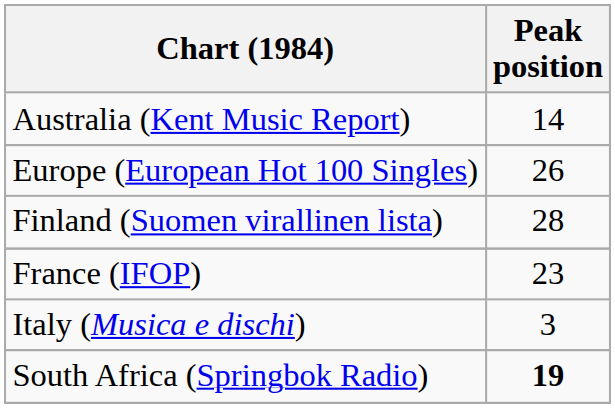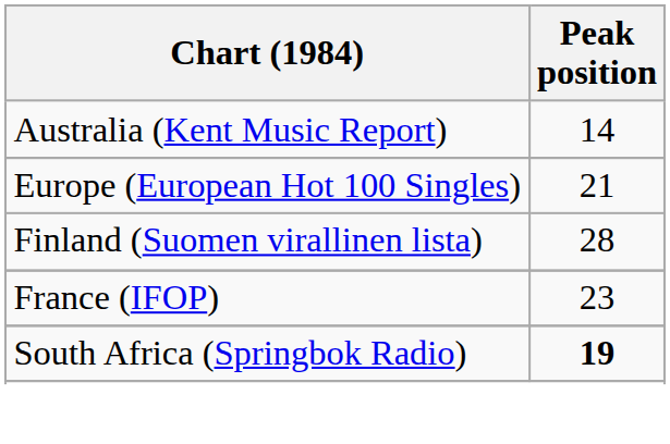Europe (European Hot 100 Singles) | Peak position: 26 -> 21
- row: Italy (Musica e dischi) | 3
